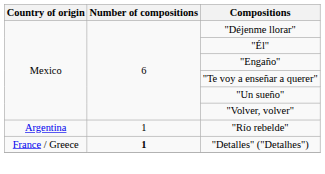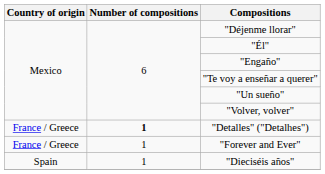- row: Argentina | 1 | "Río rebelde"
+ row: France / Greece | 1 | "Forever and Ever"
+ row: Spain | 1 | "Dieciséis años"
